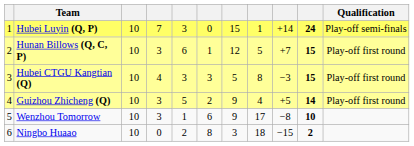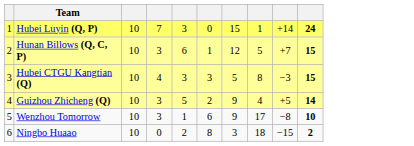- column: Qualification | Play-off semi-finals | Play-off first round | Play-off first round | Play-off first round
